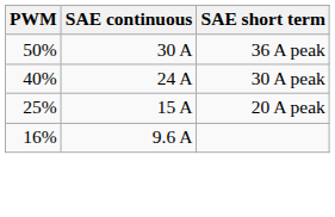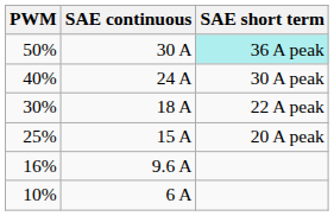50% | SAE short term: no background -> paleturquoise background
+ row: 30% | 18 A | 22 A peak
+ row: 10% | 6 A
